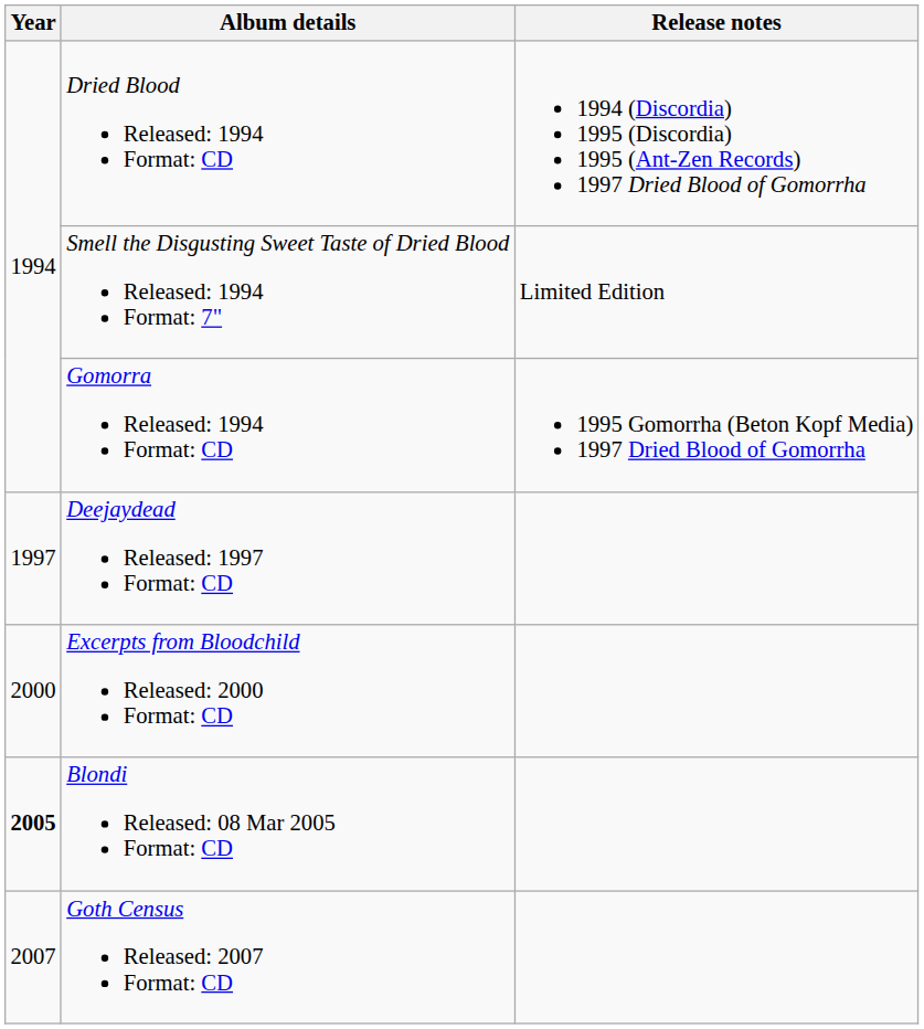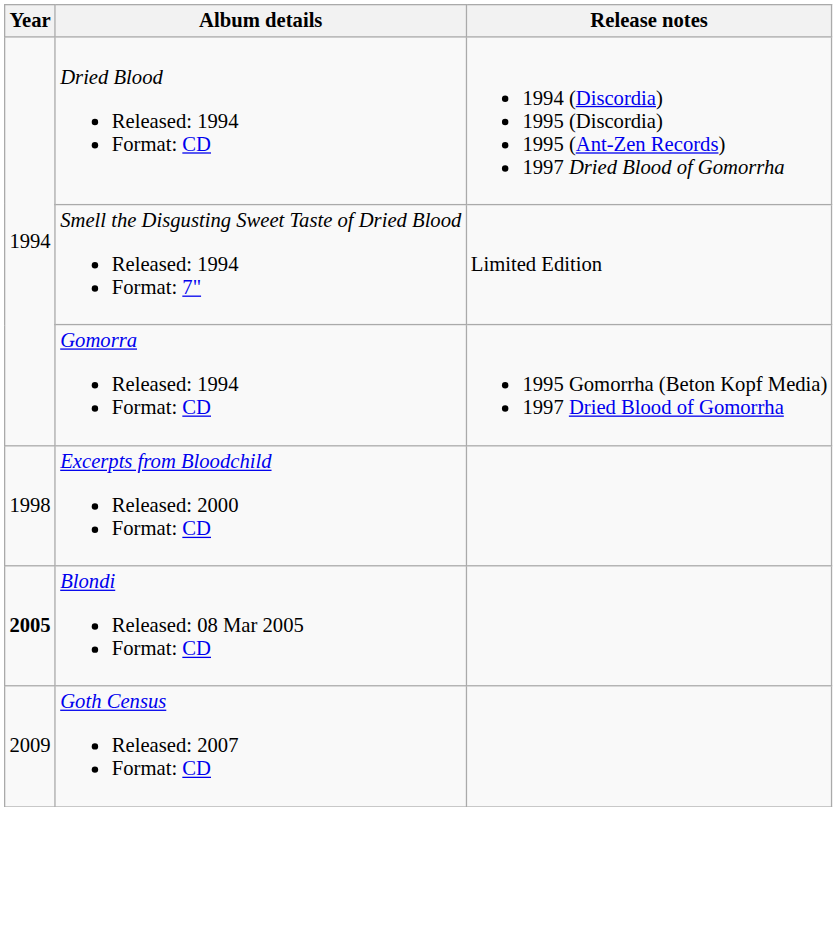- row: 1997 | Deejaydead Released: 1997 Format: CD
Excerpts from Bloodchild Released: 2000 Format: CD | Year: 2000 -> 1998
Goth Census Released: 2007 Format: CD | Year: 2007 -> 2009
